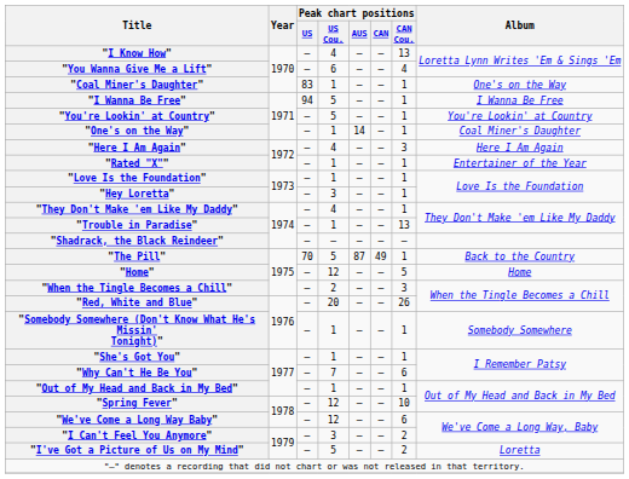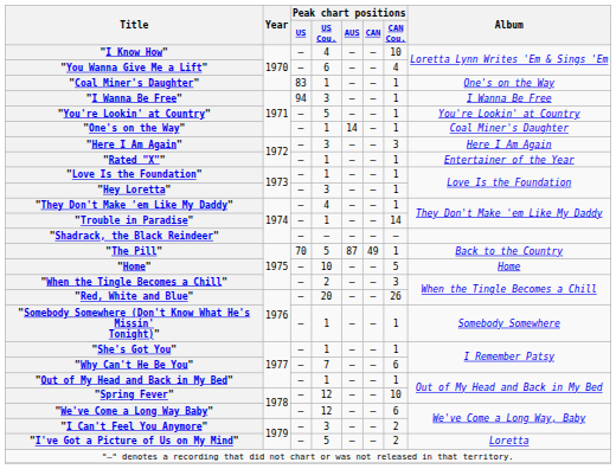"I Know How" | Peak chart positions / CAN Cou.: 13 -> 10
"I Wanna Be Free" | Peak chart positions / US Cou.: 5 -> 3
"Here I Am Again" | Peak chart positions / US Cou.: 4 -> 3
"Trouble in Paradise" | Peak chart positions / CAN Cou.: 13 -> 14
"Home" | Peak chart positions / US Cou.: 12 -> 10
